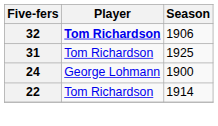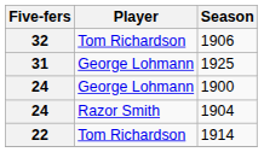1906 | Player: bold -> normal
1925 | Player: Tom Richardson -> George Lohmann
+ row: 24 | Razor Smith | 1904
